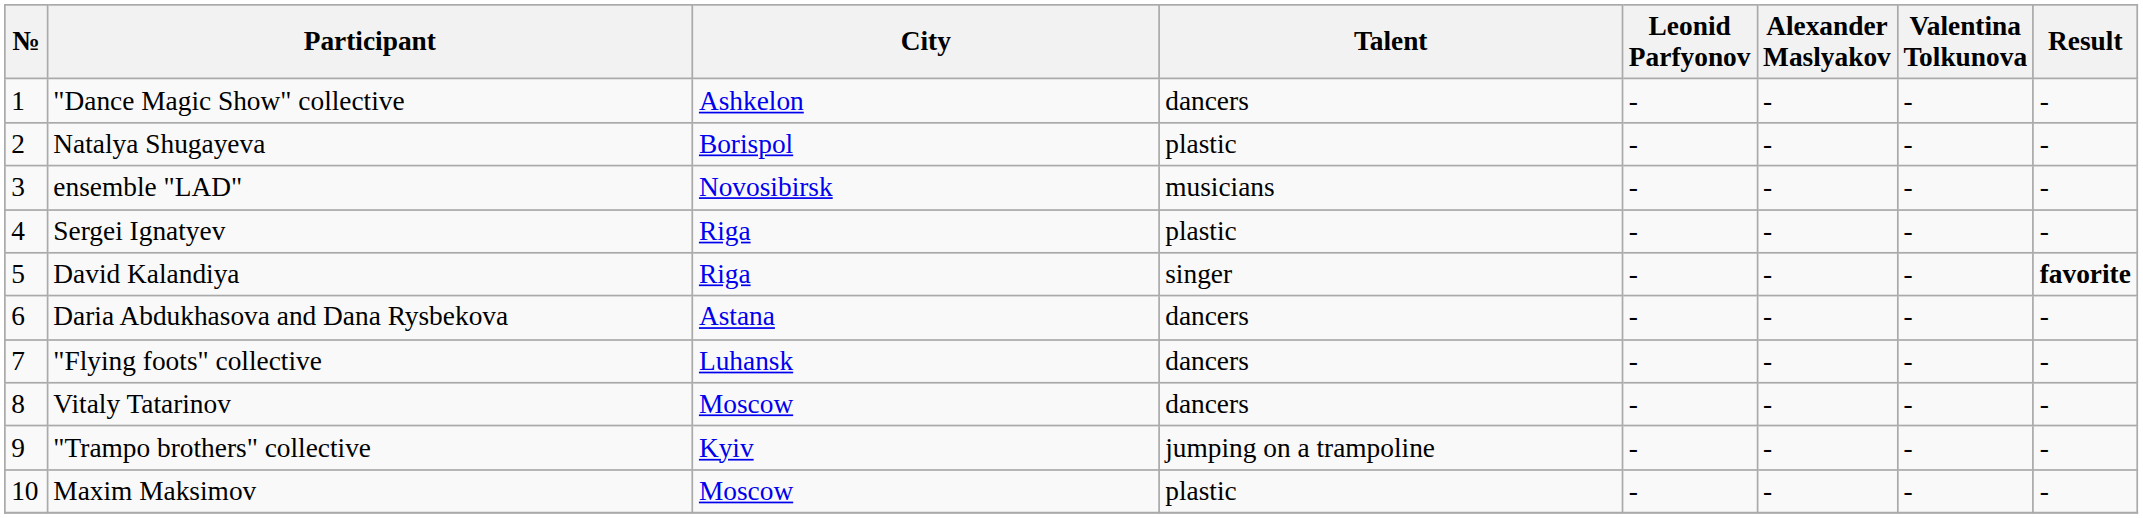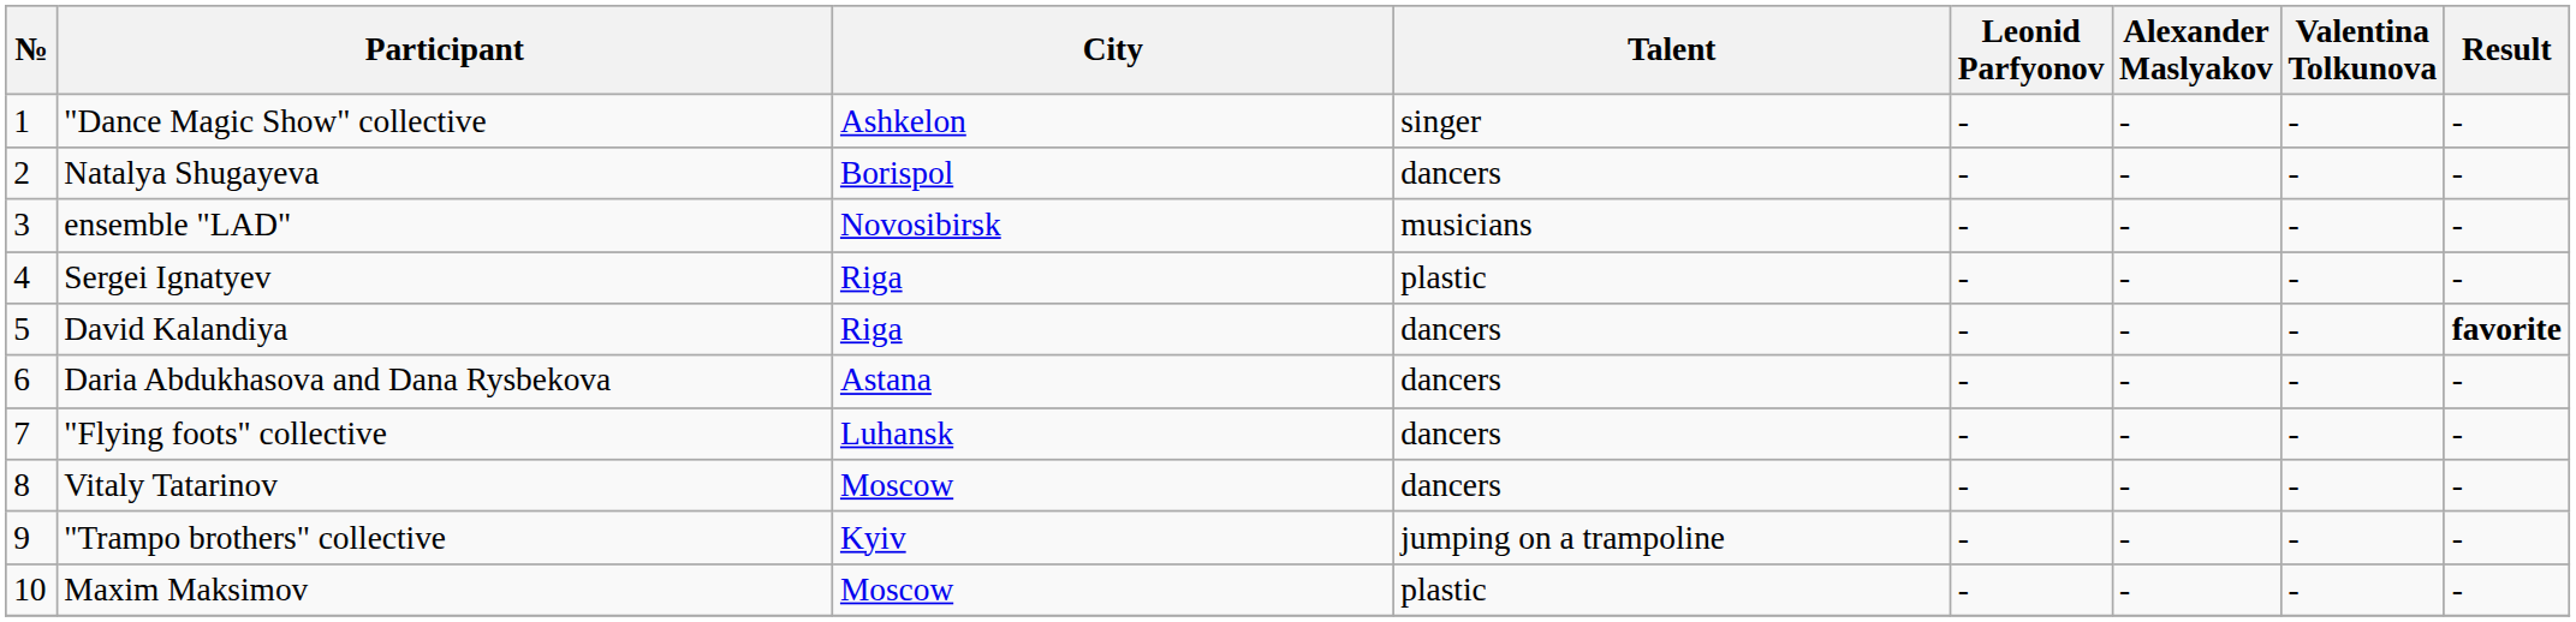"Dance Magic Show" collective | Talent: dancers -> singer
Natalya Shugayeva | Talent: plastic -> dancers
David Kalandiya | Talent: singer -> dancers
